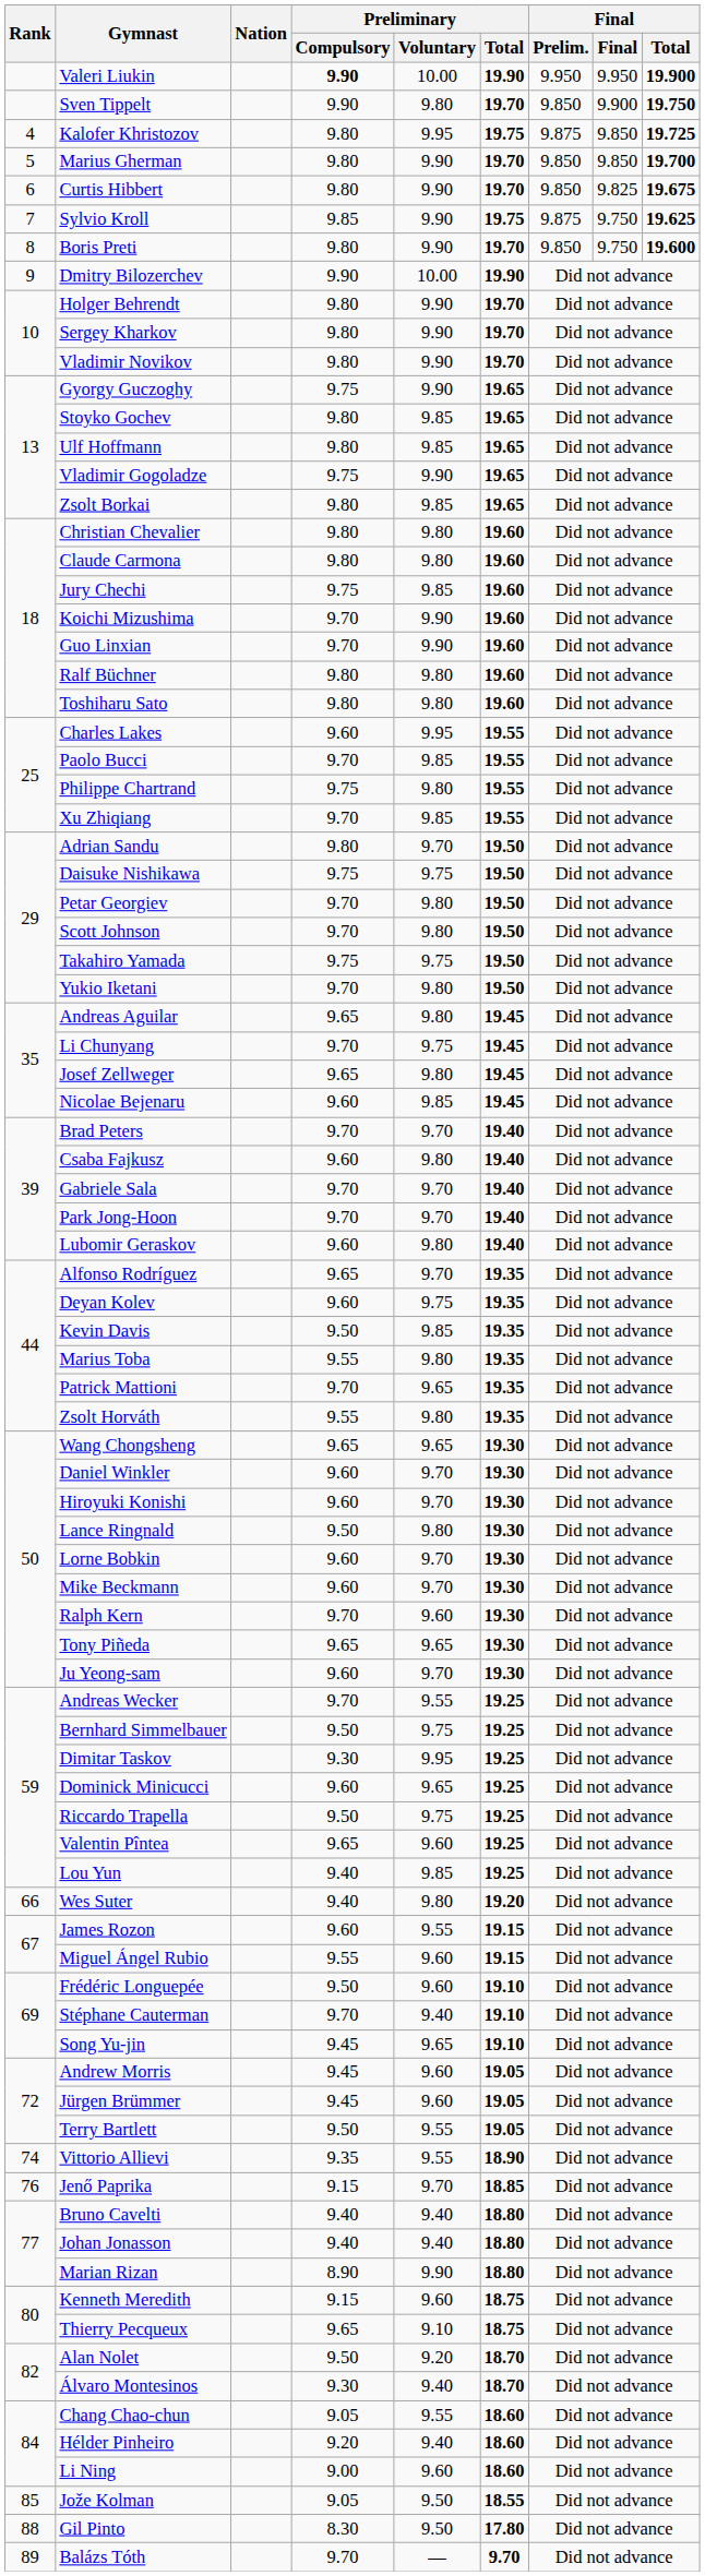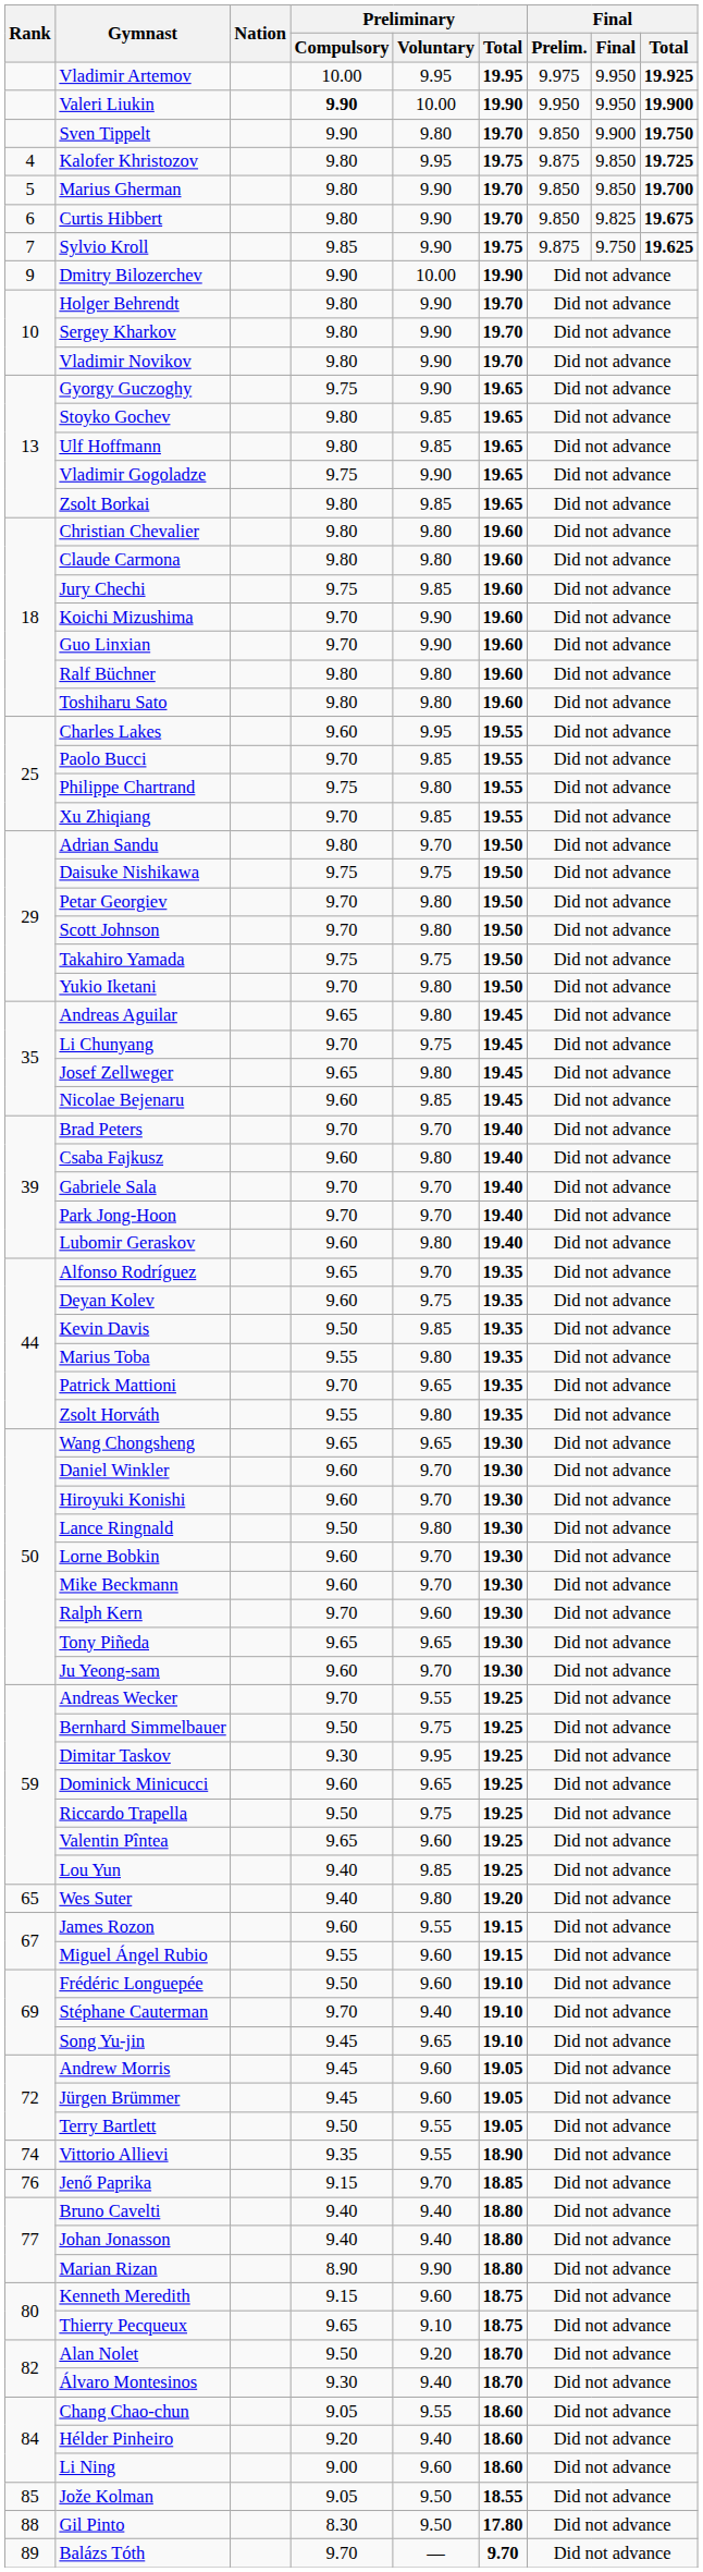+ row: Vladimir Artemov | 10.00 | 9.95 | 19.95 | 9.975 | 9.950 | 19.925
- row: 8 | Boris Preti | 9.80 | 9.90 | 19.70 | 9.850 | 9.750 | 19.600
Wes Suter | Rank: 66 -> 65
